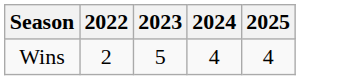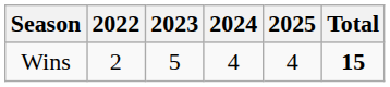+ column: Total | 15
